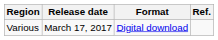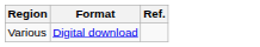- column: Release date | March 17, 2017
